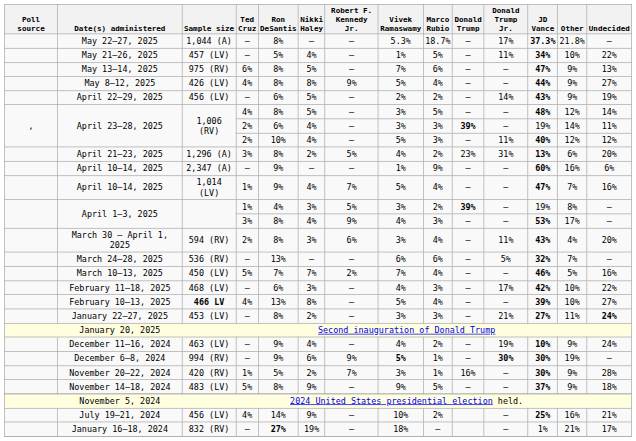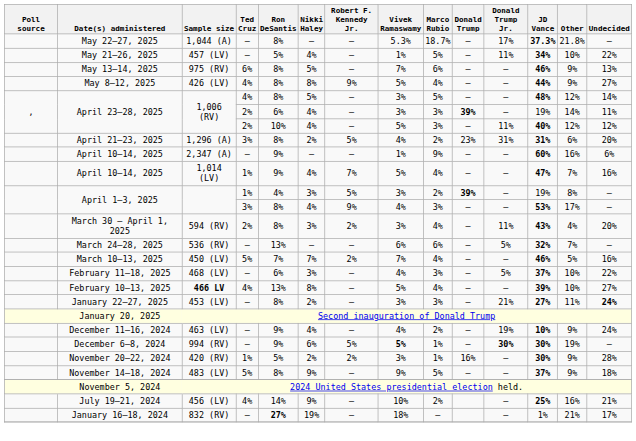May 13–14, 2025 | JD Vance: 47% -> 46%
- row: April 22–29, 2025 | 456 (LV) | — | 6% | 5% | — | 2% | 2% | — | 14% | 43% | 9% | 19%
April 21–23, 2025 | JD Vance: 13% -> 31%
March 30 – April 1, 2025 | Robert F. Kennedy Jr.: 6% -> 2%
February 11–18, 2025 | Donald Trump Jr.: 17% -> 5%
February 11–18, 2025 | JD Vance: 42% -> 37%
December 6–8, 2024 | Robert F. Kennedy Jr.: 9% -> 5%
November 20–22, 2024 | Robert F. Kennedy Jr.: 7% -> 2%
